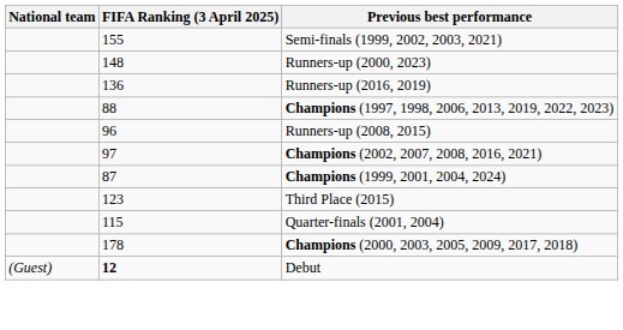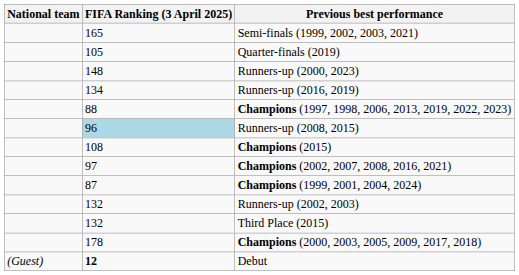Semi-finals (1999, 2002, 2003, 2021) | FIFA Ranking (3 April 2025): 155 -> 165
+ row: 105 | Quarter-finals (2019)
Runners-up (2016, 2019) | FIFA Ranking (3 April 2025): 136 -> 134
Runners-up (2008, 2015) | FIFA Ranking (3 April 2025): no background -> lightblue background
+ row: 108 | Champions (2015)
+ row: 132 | Runners-up (2002, 2003)
Third Place (2015) | FIFA Ranking (3 April 2025): 123 -> 132
- row: 115 | Quarter-finals (2001, 2004)
